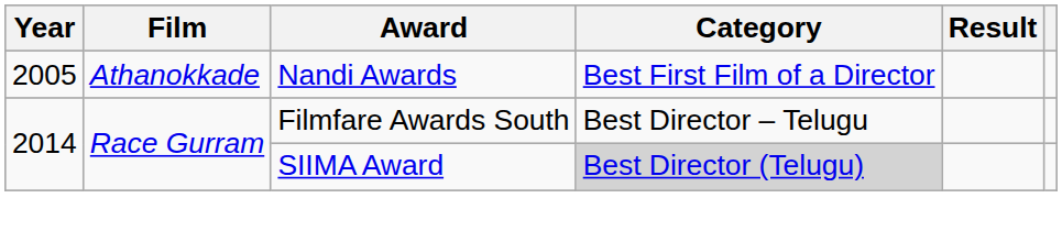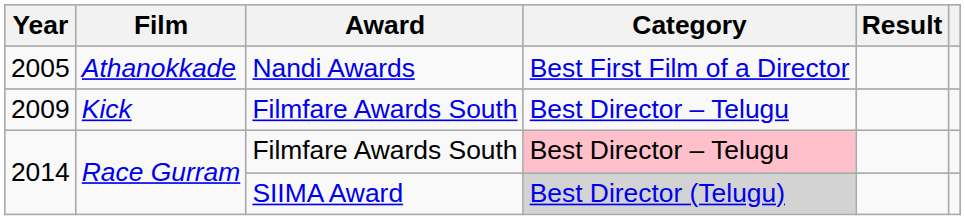+ row: 2009 | Kick | Filmfare Awards South | Best Director – Telugu
2014 / Filmfare Awards South | Category: no background -> pink background
